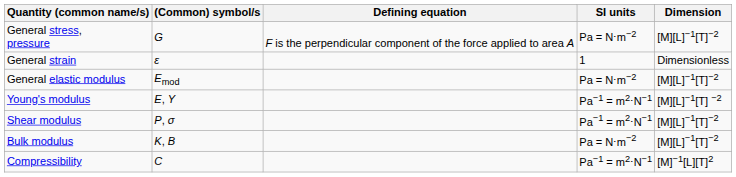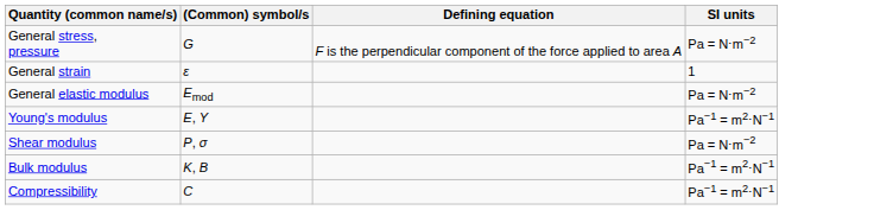- column: Dimension | [M][L]−1[T]−2 | Dimensionless | [M][L]−1[T]−2 | [M][L]−1[T] −2 | [M][L]−1[T]−2 | [M][L]−1[T]−2 | [M]−1[L][T]2
Shear modulus | SI units: Pa−1 = m2⋅N−1 -> Pa = N⋅m−2
Bulk modulus | SI units: Pa = N⋅m−2 -> Pa−1 = m2⋅N−1
